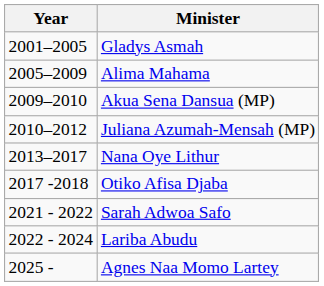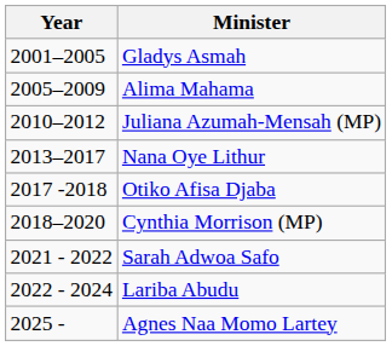- row: 2009–2010 | Akua Sena Dansua (MP)
+ row: 2018–2020 | Cynthia Morrison (MP)
